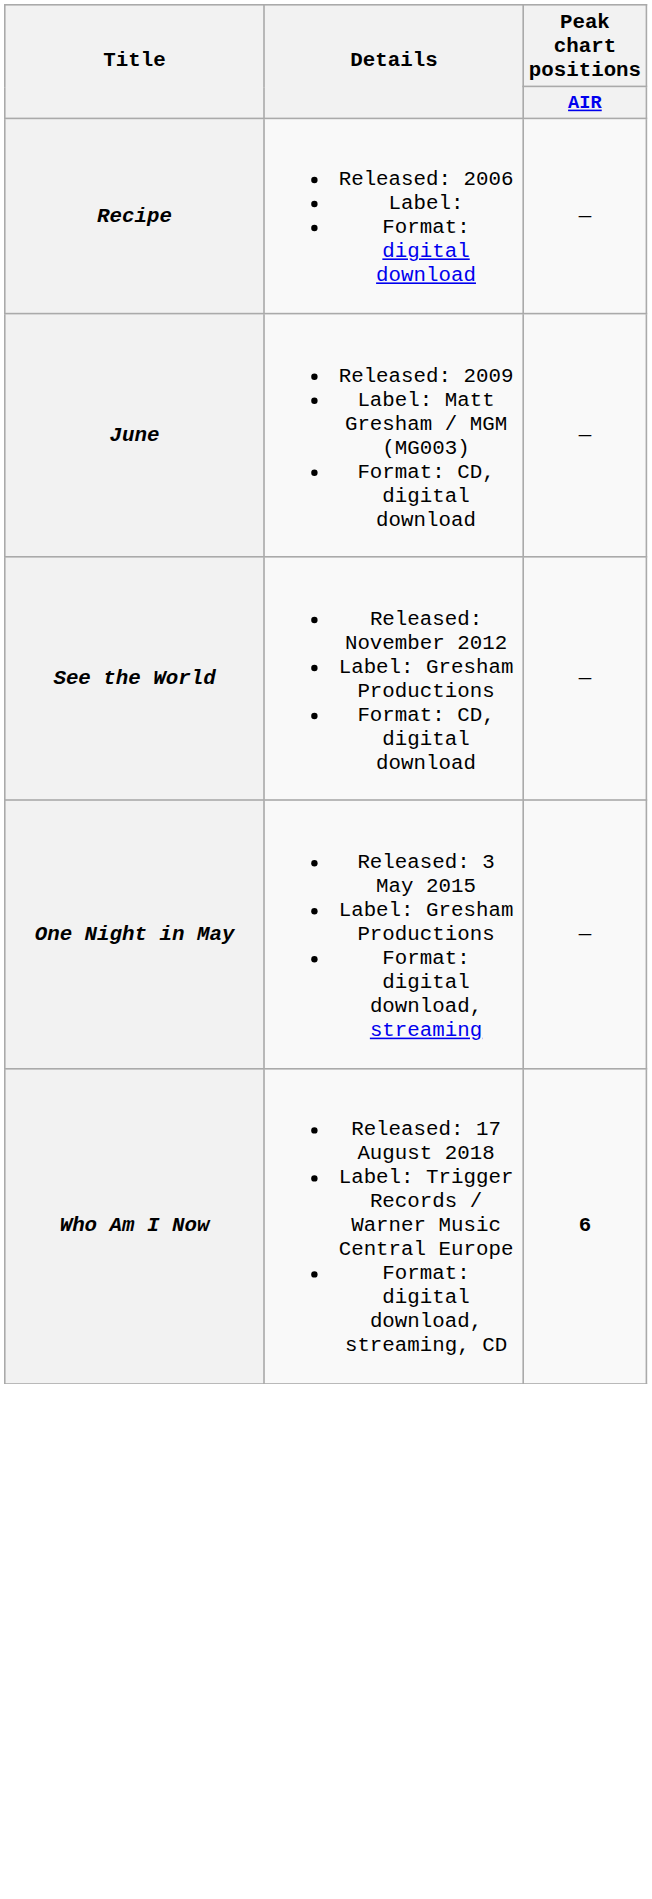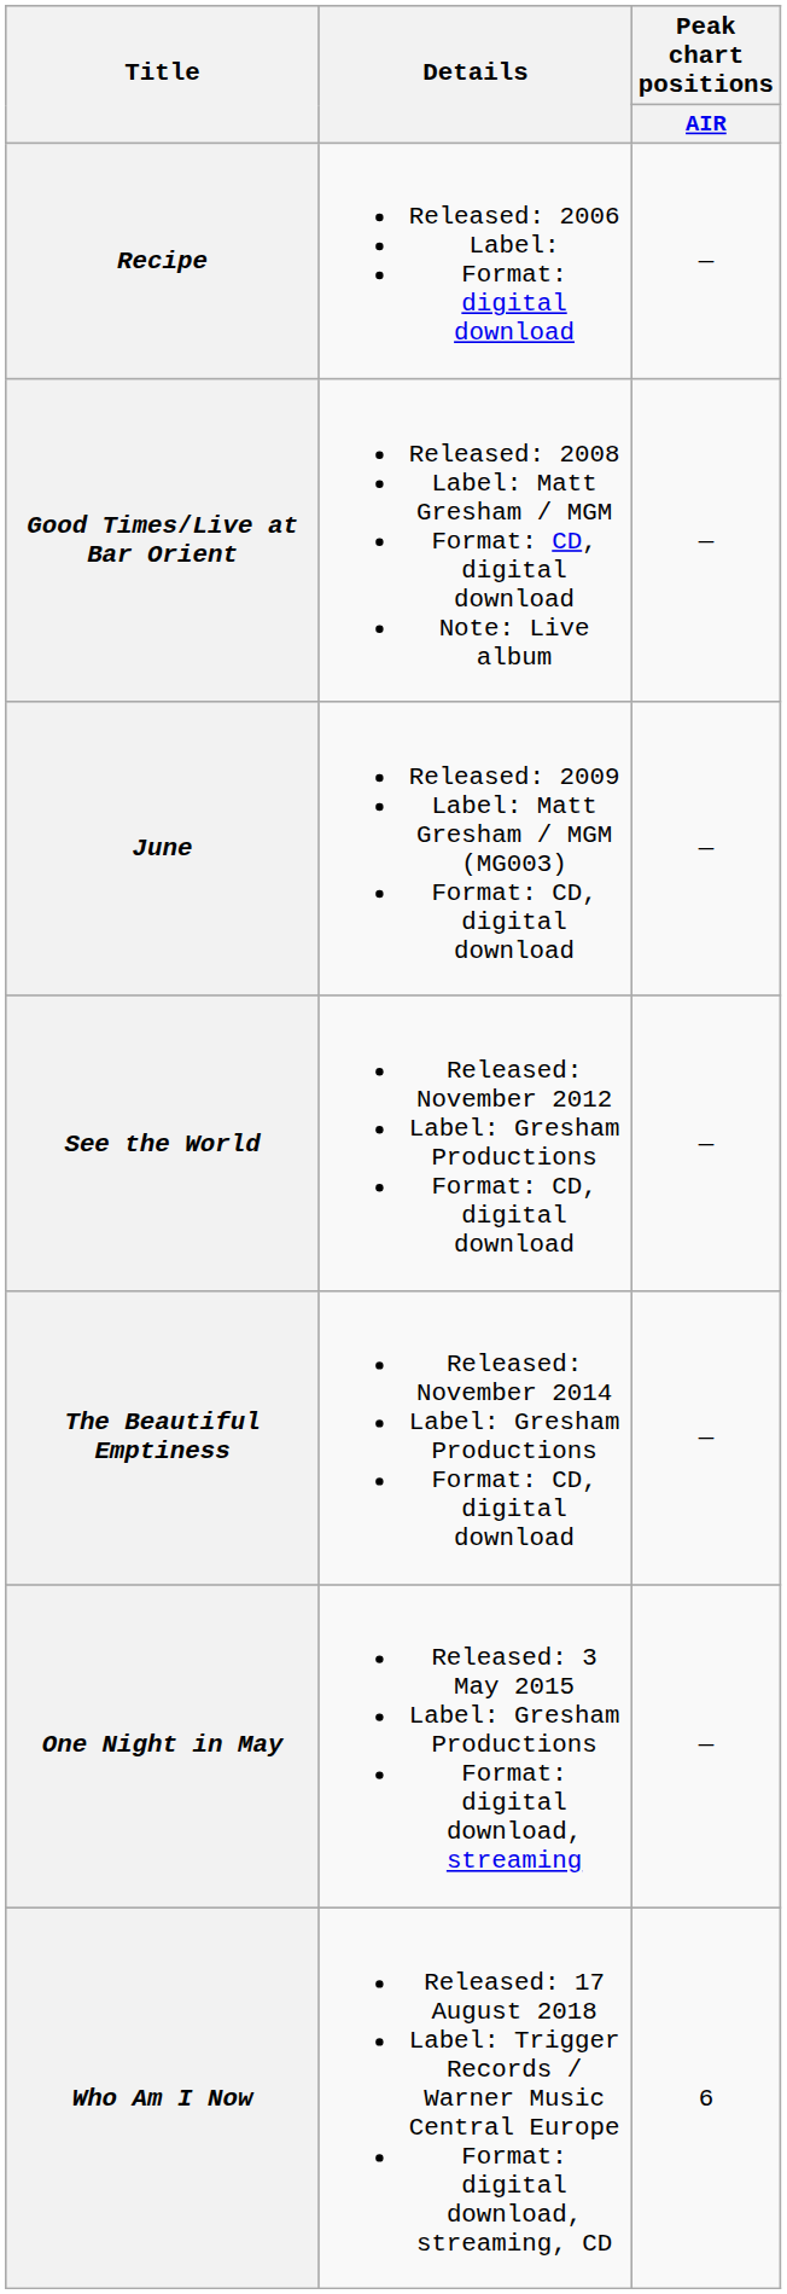+ row: Good Times/Live at Bar Orient | Released: 2008 Label: Matt Gresham / MGM Format: CD, digital download Note: Live album | —
+ row: The Beautiful Emptiness | Released: November 2014 Label: Gresham Productions Format: CD, digital download | —
Who Am I Now | Peak chart positions / AIR: bold -> normal
